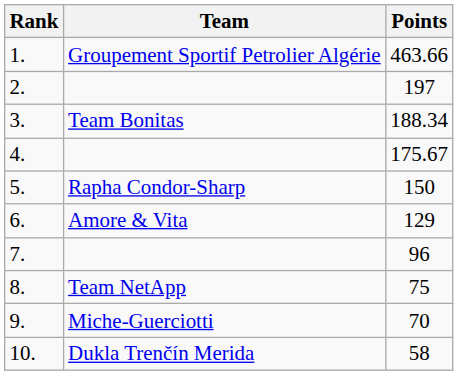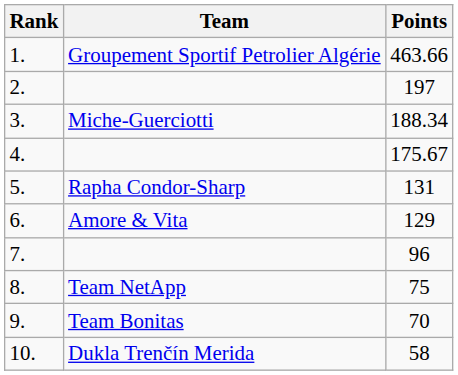3. | Team: Team Bonitas -> Miche-Guerciotti
5. | Points: 150 -> 131
9. | Team: Miche-Guerciotti -> Team Bonitas
